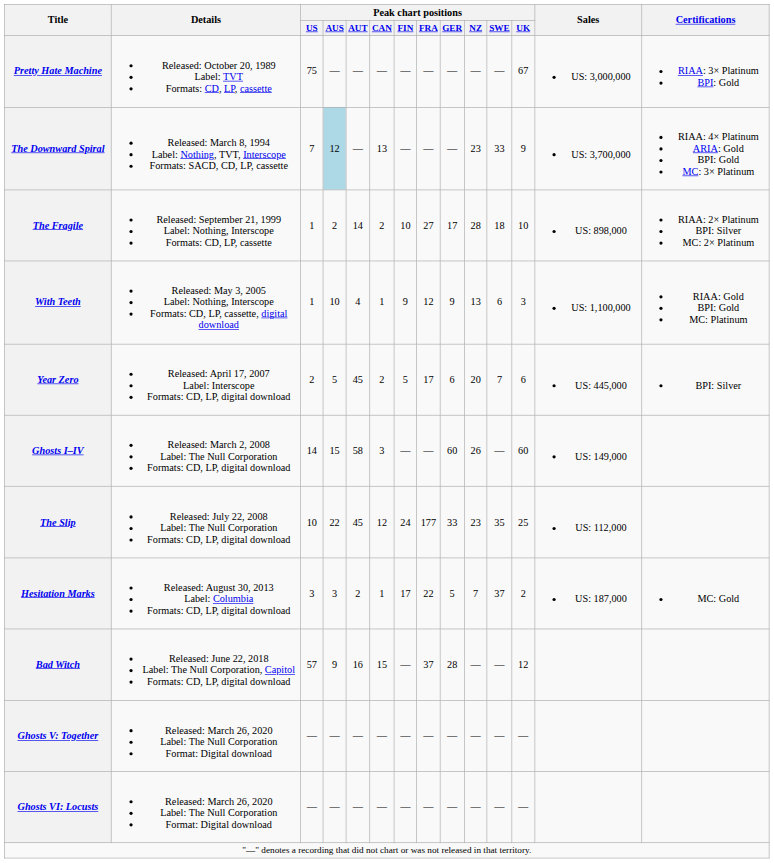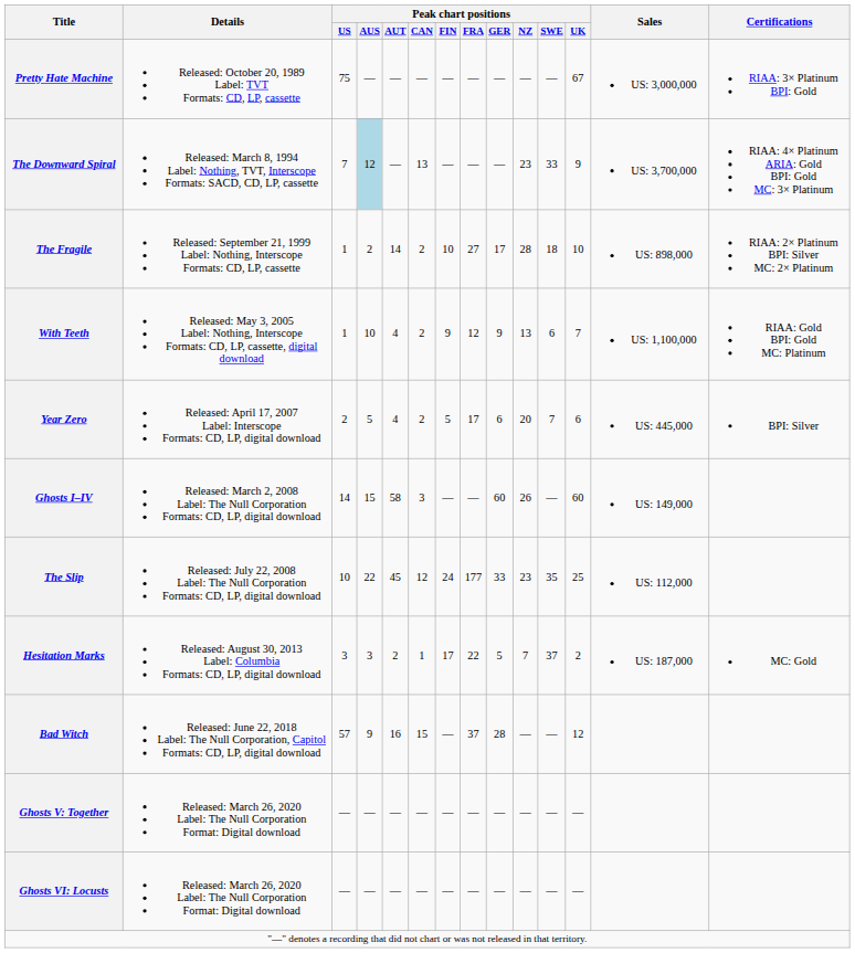With Teeth | Peak chart positions / CAN: 1 -> 2
With Teeth | Peak chart positions / UK: 3 -> 7
Year Zero | Peak chart positions / AUT: 45 -> 4
